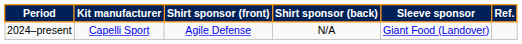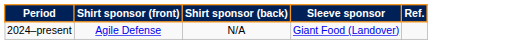- column: Kit manufacturer | Capelli Sport
